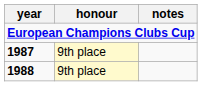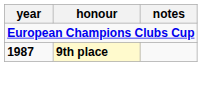1987 | honour: normal -> bold
- row: 1988 | 9th place
